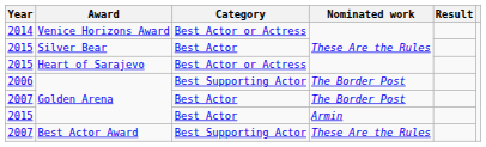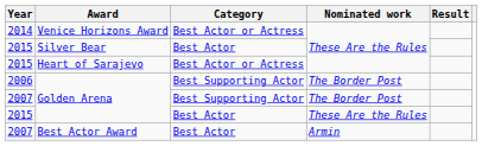2007 / Golden Arena | Category: Best Actor -> Best Supporting Actor
2015 / Golden Arena | Nominated work: Armin -> These Are the Rules
Best Actor Award | Category: Best Supporting Actor -> Best Actor
Best Actor Award | Nominated work: These Are the Rules -> Armin
